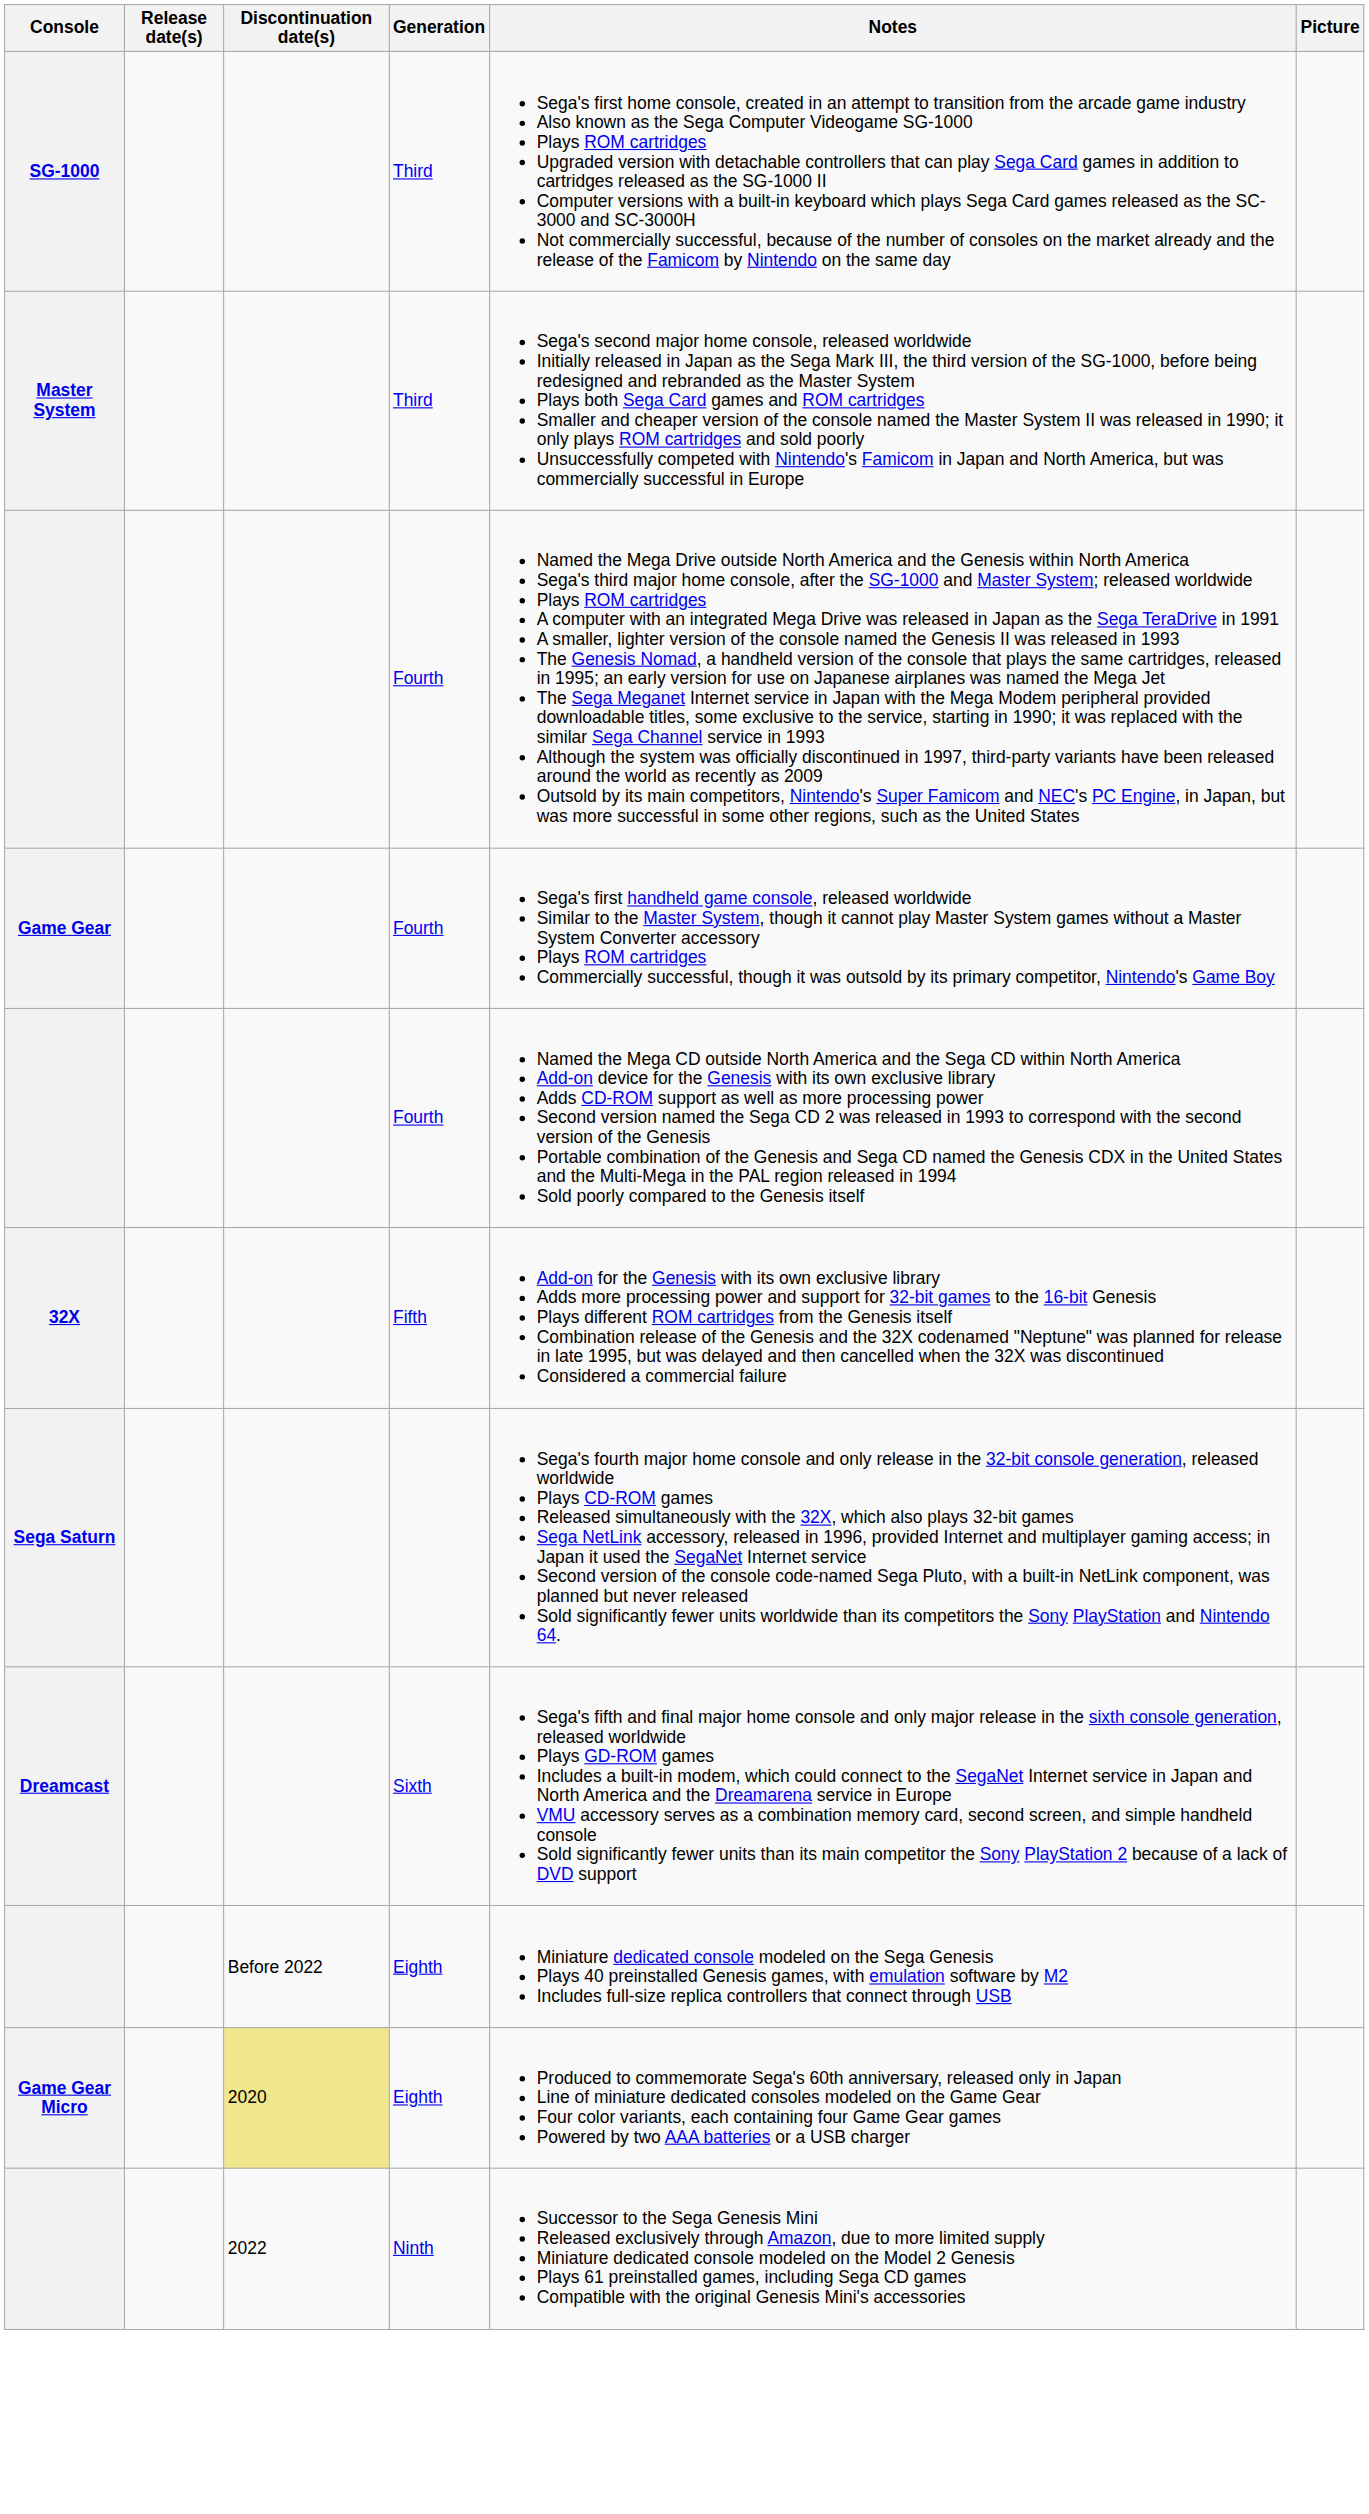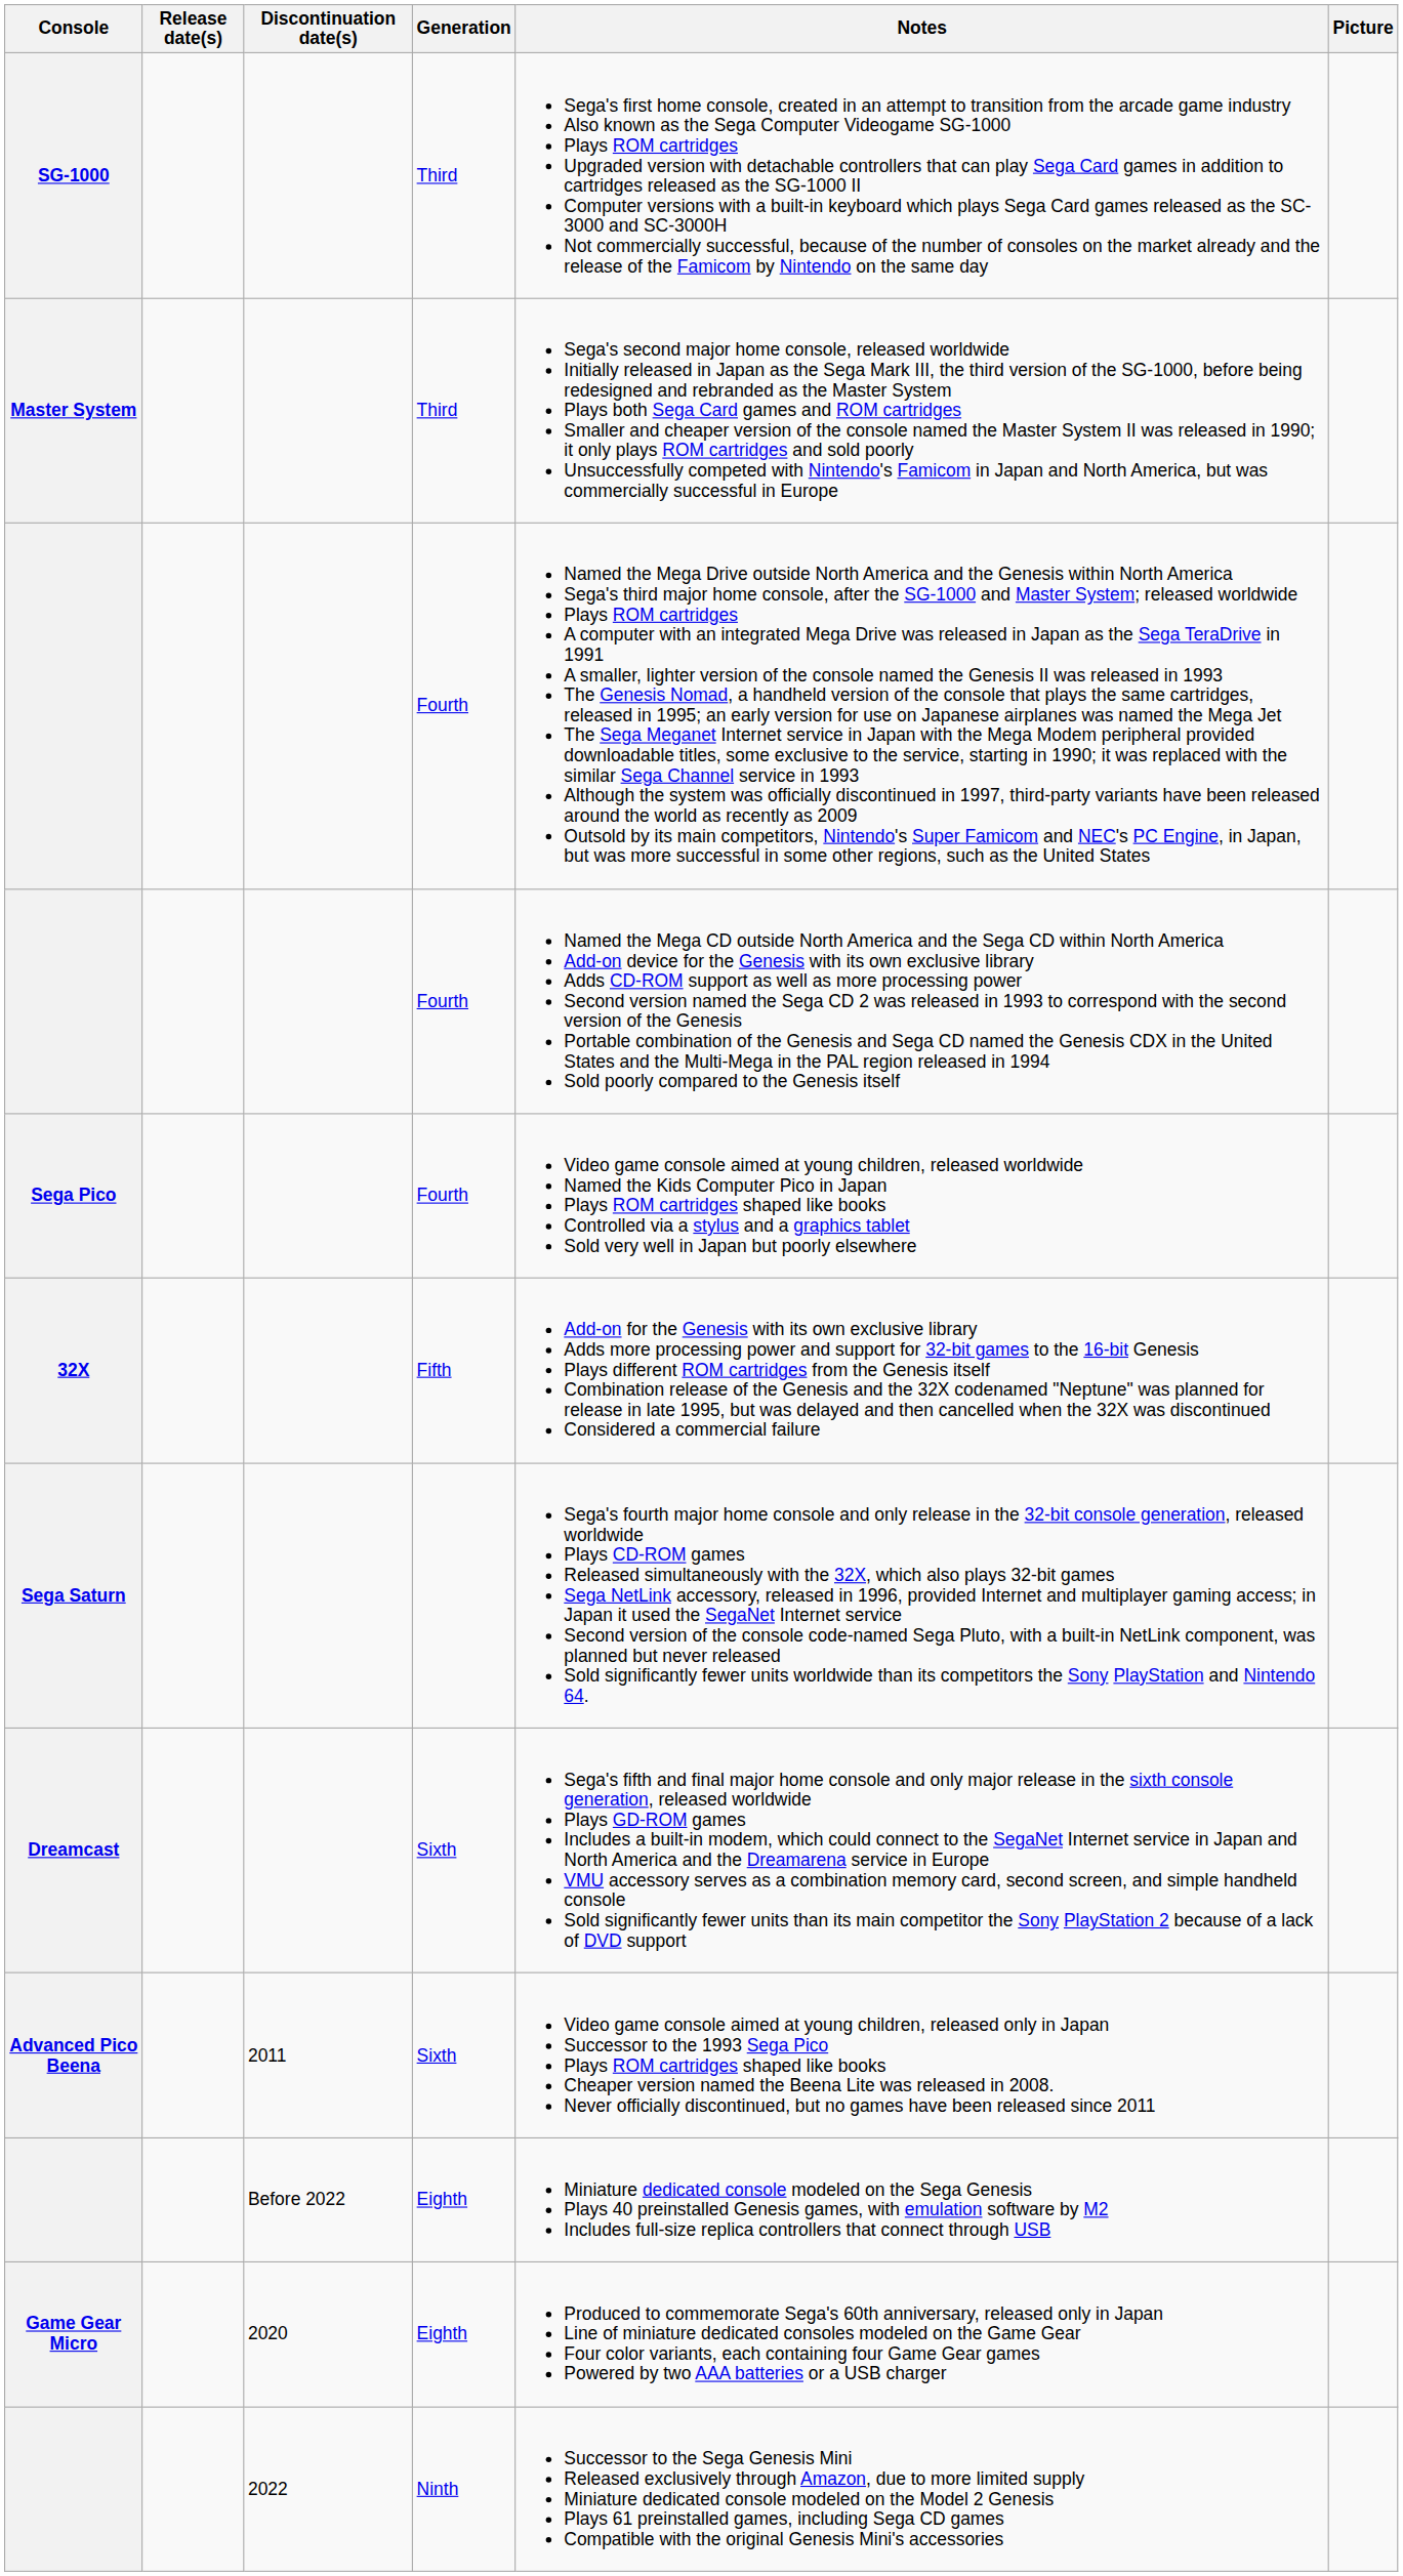- row: Game Gear | Fourth | Sega's first handheld game console, released worldwide Similar to the Master System, though it cannot play Master System games without a Master System Converter accessory Plays ROM cartridges Commercially successful, though it was outsold by its primary competitor, Nintendo's Game Boy
+ row: Sega Pico | Fourth | Video game console aimed at young children, released worldwide Named the Kids Computer Pico in Japan Plays ROM cartridges shaped like books Controlled via a stylus and a graphics tablet Sold very well in Japan but poorly elsewhere
+ row: Advanced Pico Beena | 2011 | Sixth | Video game console aimed at young children, released only in Japan Successor to the 1993 Sega Pico Plays ROM cartridges shaped like books Cheaper version named the Beena Lite was released in 2008. Never officially discontinued, but no games have been released since 2011
Game Gear Micro | Discontinuation date(s): khaki background -> no background
